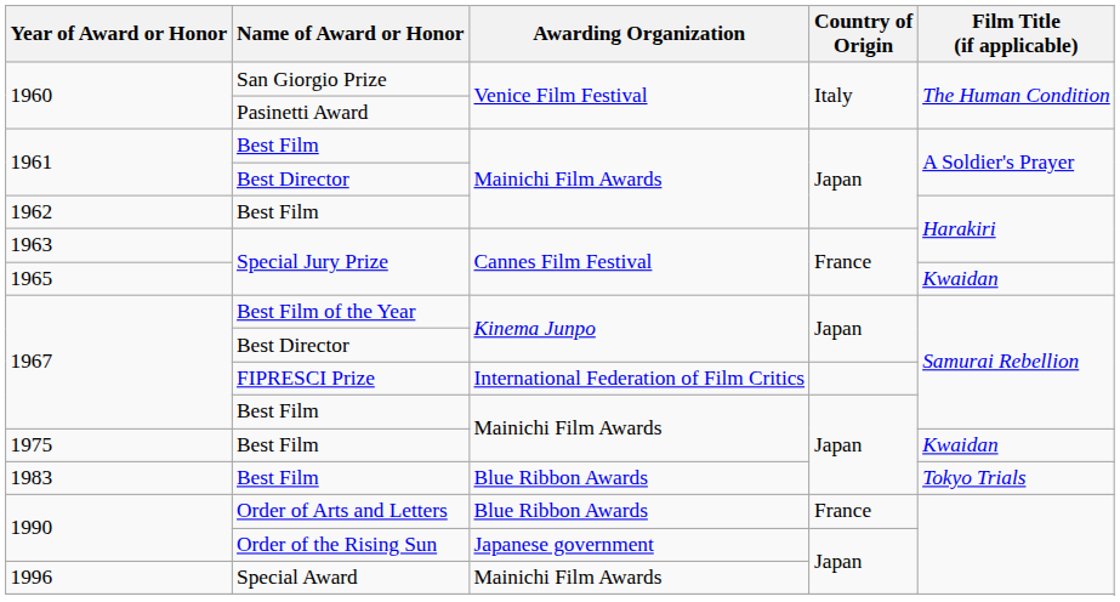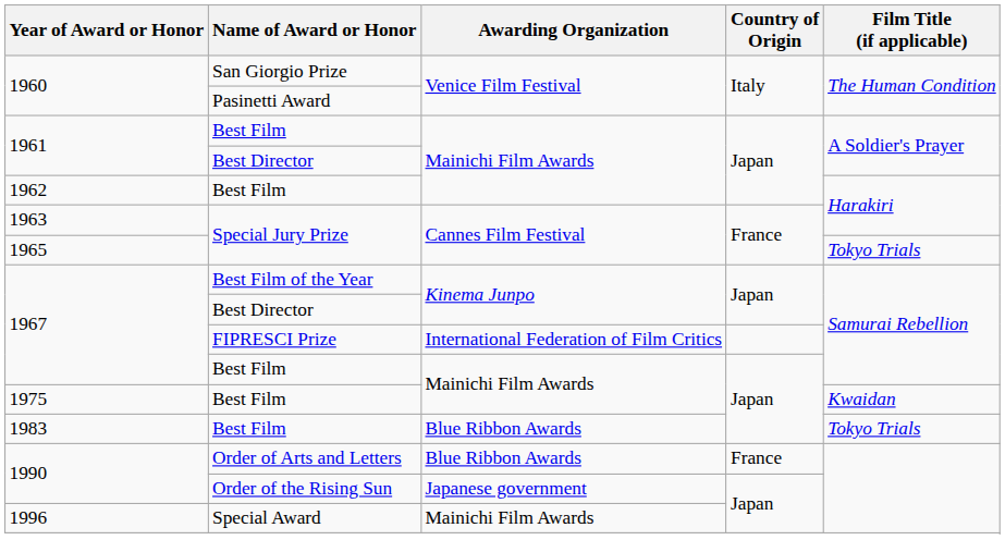1965 | Film Title (if applicable): Kwaidan -> Tokyo Trials
